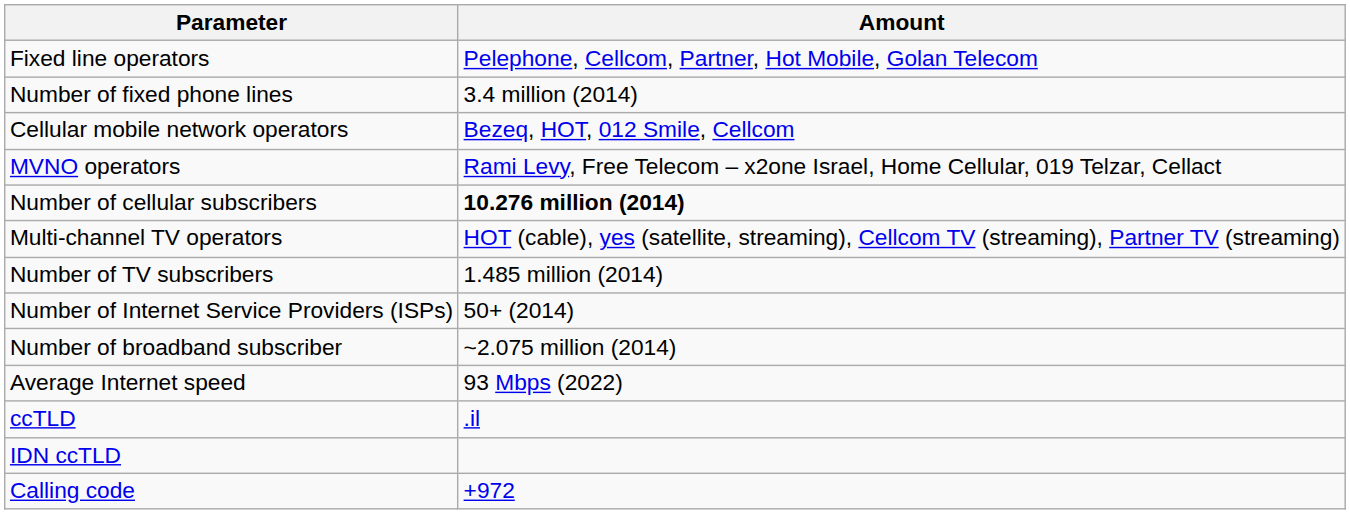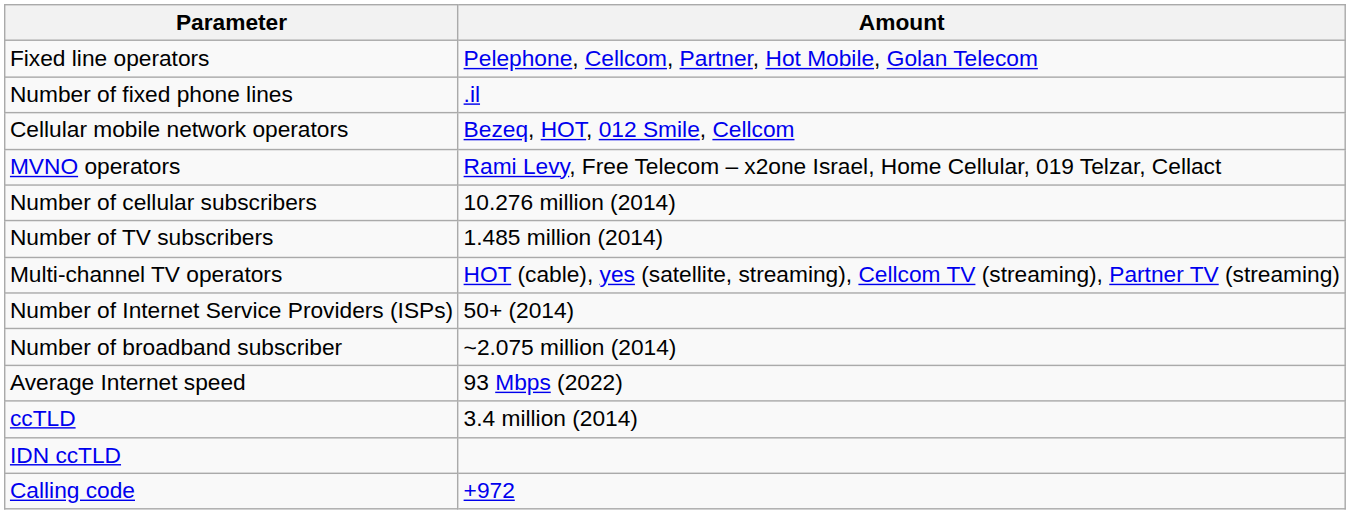Number of fixed phone lines | Amount: 3.4 million (2014) -> .il
Number of cellular subscribers | Amount: bold -> normal
rows swapped: Multi-channel TV operators <-> Number of TV subscribers
ccTLD | Amount: .il -> 3.4 million (2014)
